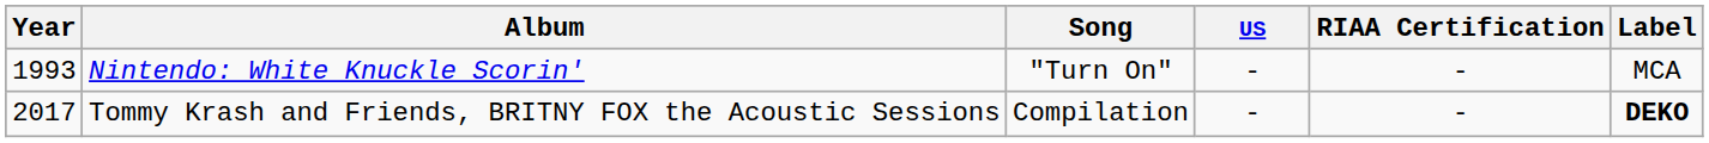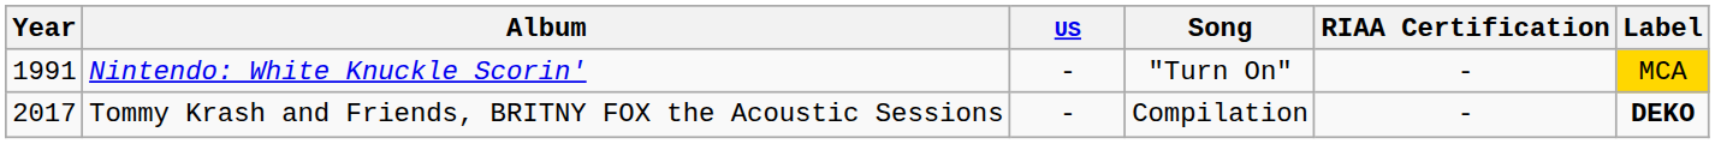columns swapped: Song <-> US
Nintendo: White Knuckle Scorin' | Year: 1993 -> 1991
Nintendo: White Knuckle Scorin' | Label: no background -> gold background
